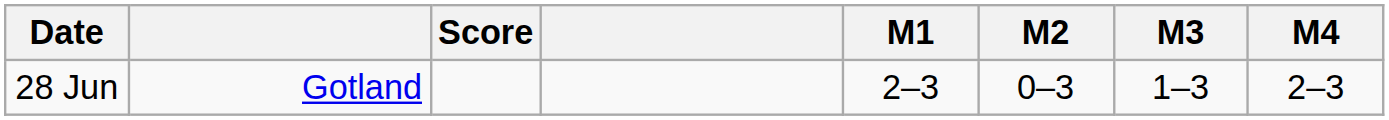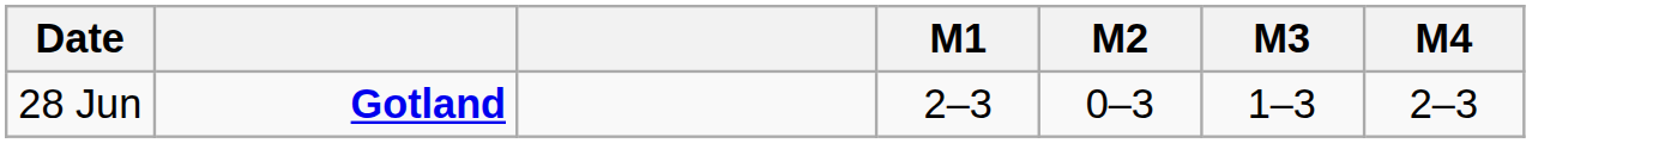- column: Score
28 Jun | column 2: normal -> bold
